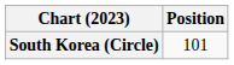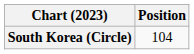South Korea (Circle) | Position: 101 -> 104
